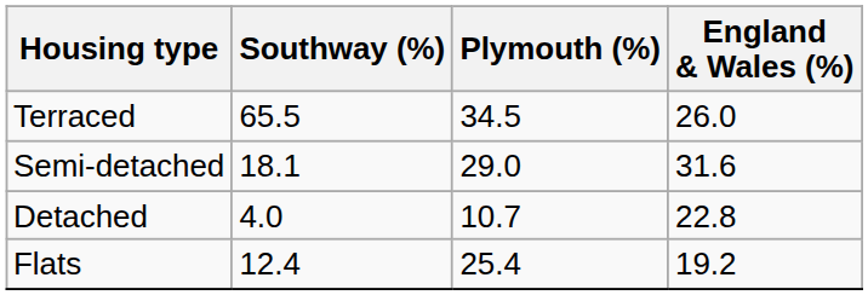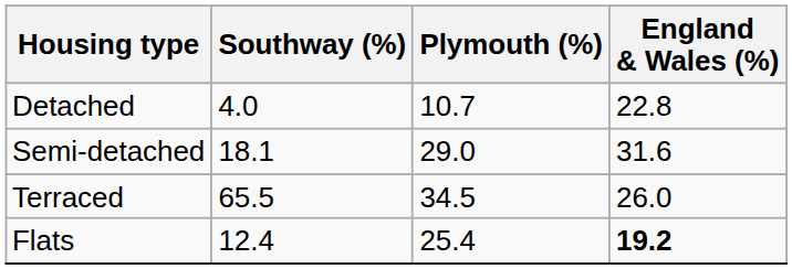rows swapped: Detached <-> Terraced
Flats | England & Wales (%): normal -> bold
